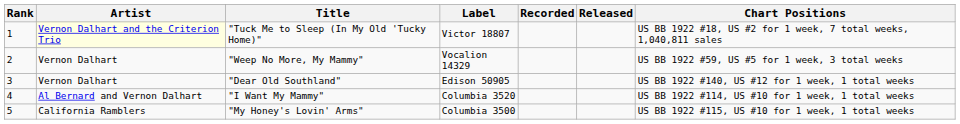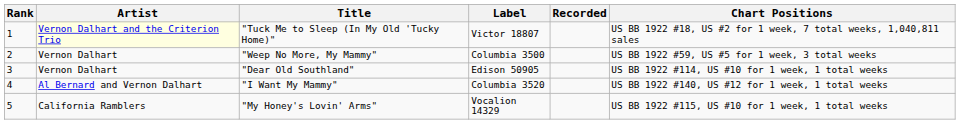- column: Released
"Weep No More, My Mammy" | Label: Vocalion 14329 -> Columbia 3500
"Dear Old Southland" | Chart Positions: US BB 1922 #140, US #12 for 1 week, 1 total weeks -> US BB 1922 #114, US #10 for 1 week, 1 total weeks
"I Want My Mammy" | Chart Positions: US BB 1922 #114, US #10 for 1 week, 1 total weeks -> US BB 1922 #140, US #12 for 1 week, 1 total weeks
"My Honey's Lovin' Arms" | Label: Columbia 3500 -> Vocalion 14329
